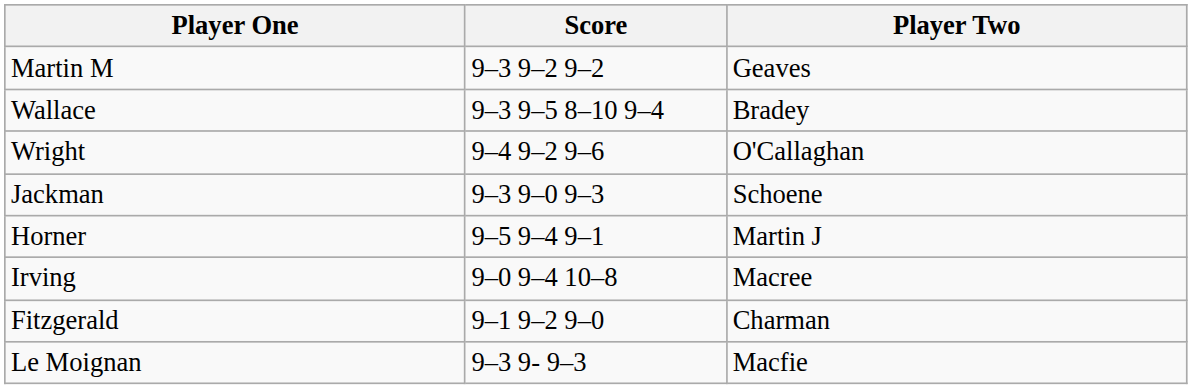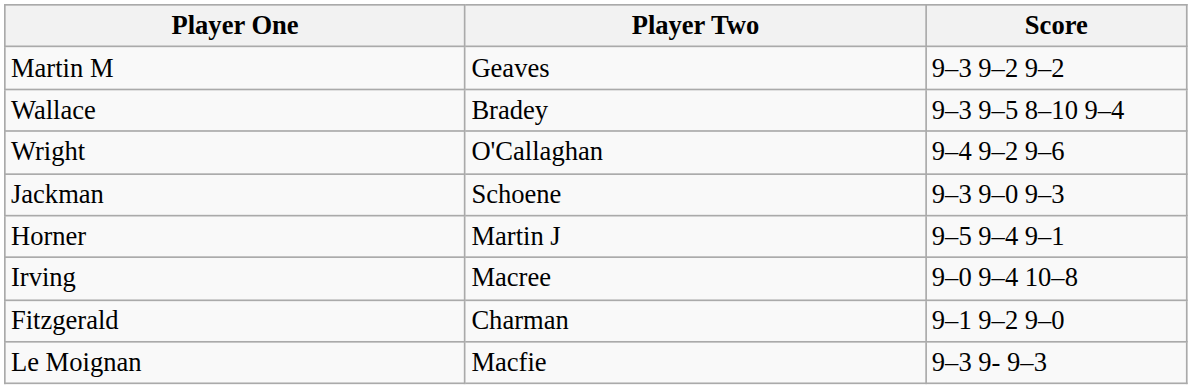columns swapped: Player Two <-> Score
